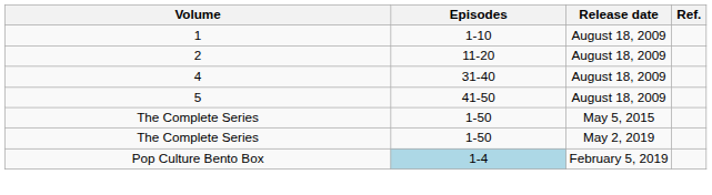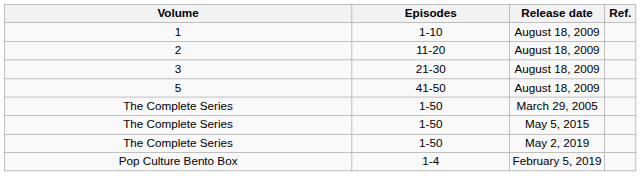+ row: 3 | 21-30 | August 18, 2009
- row: 4 | 31-40 | August 18, 2009
+ row: The Complete Series | 1-50 | March 29, 2005
Pop Culture Bento Box | Episodes: lightblue background -> no background
